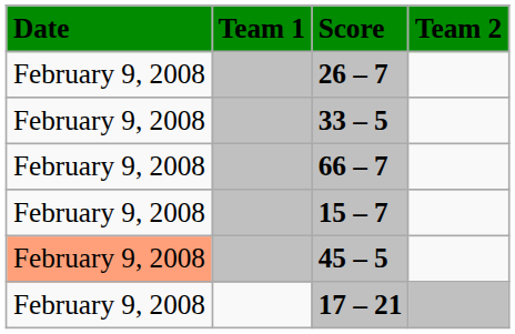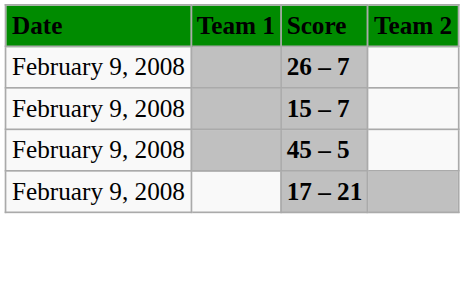- row: February 9, 2008 | 33 – 5
- row: February 9, 2008 | 66 – 7
45 – 5 | Date: lightsalmon background -> no background
